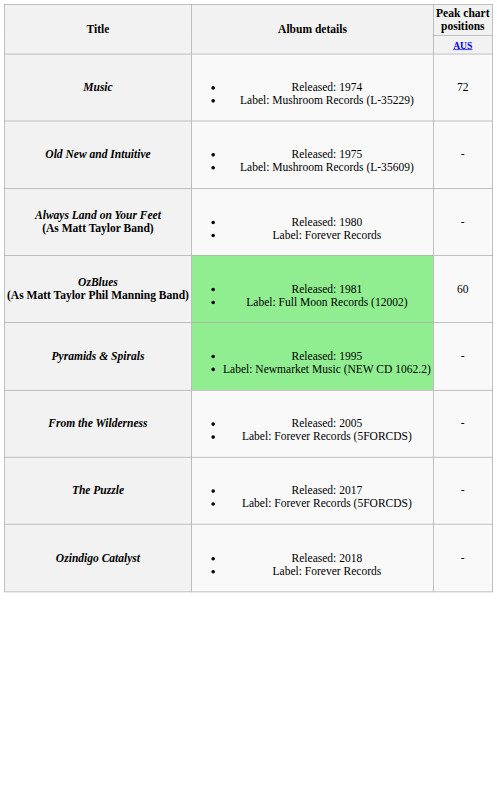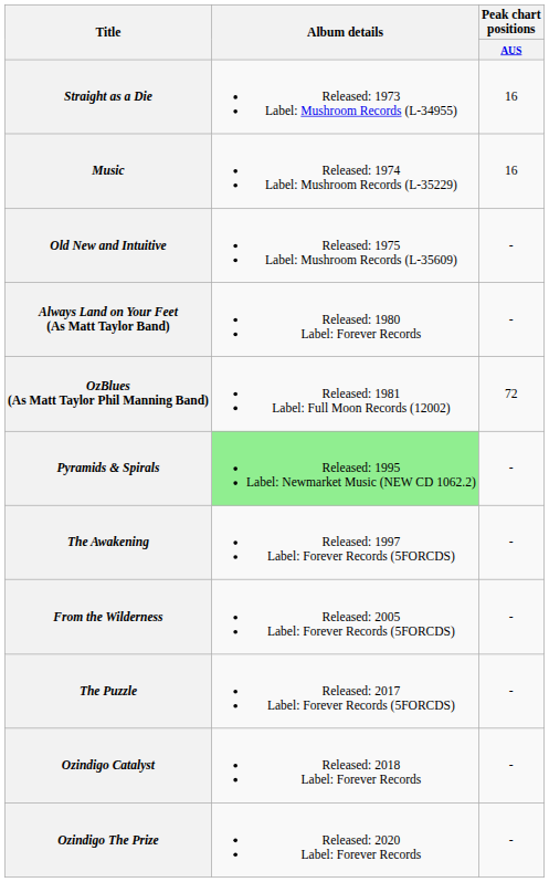+ row: Straight as a Die | Released: 1973 Label: Mushroom Records (L-34955) | 16
Music | Peak chart positions / AUS: 72 -> 16
OzBlues (As Matt Taylor Phil Manning Band) | Album details: lightgreen background -> no background
OzBlues (As Matt Taylor Phil Manning Band) | Peak chart positions / AUS: 60 -> 72
+ row: The Awakening | Released: 1997 Label: Forever Records (5FORCDS) | -
+ row: Ozindigo The Prize | Released: 2020 Label: Forever Records | -
